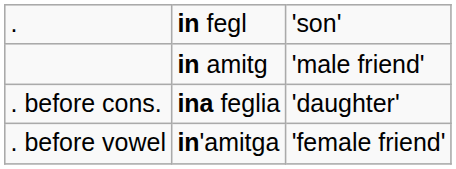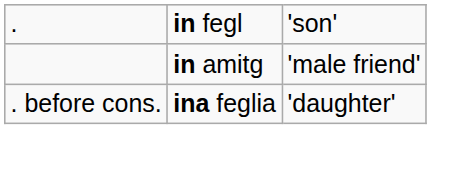- row: . before vowel | in'amitga | 'female friend'
